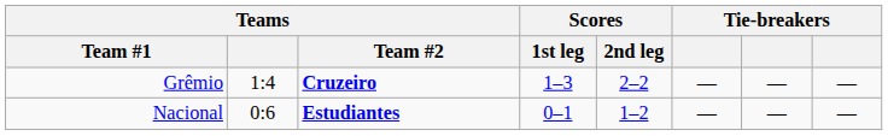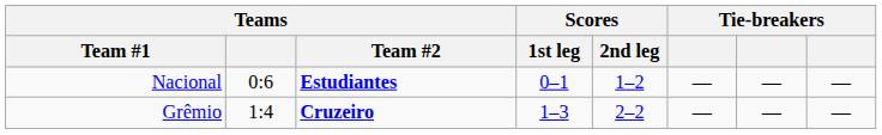rows swapped: Grêmio <-> Nacional
